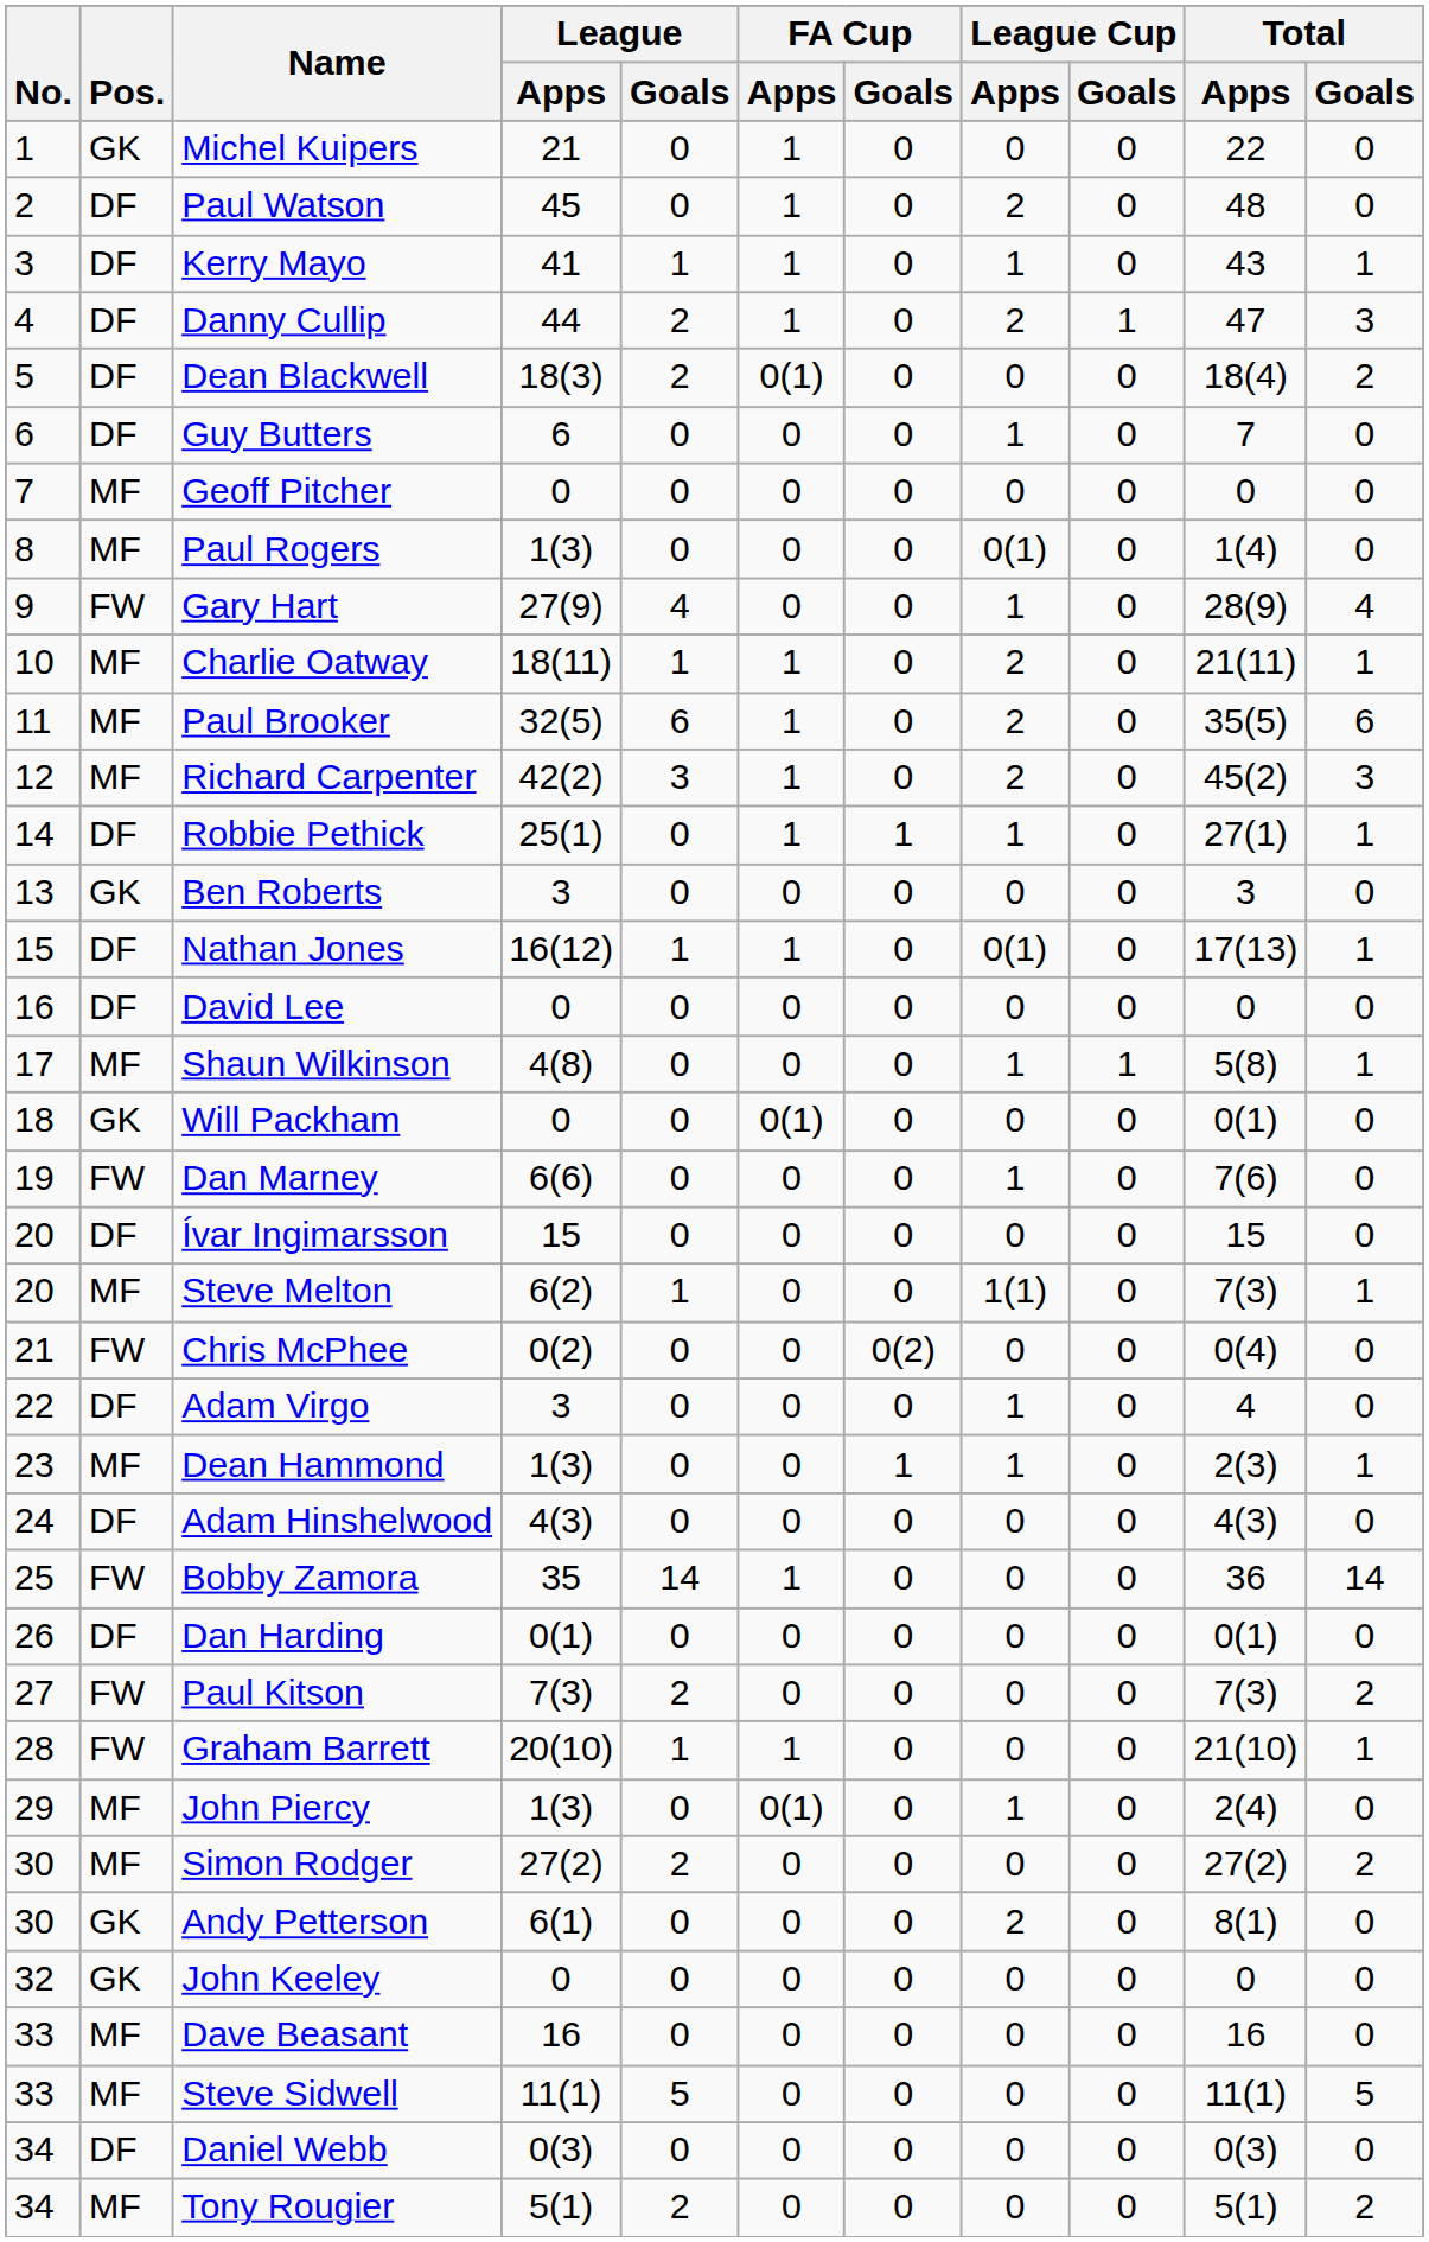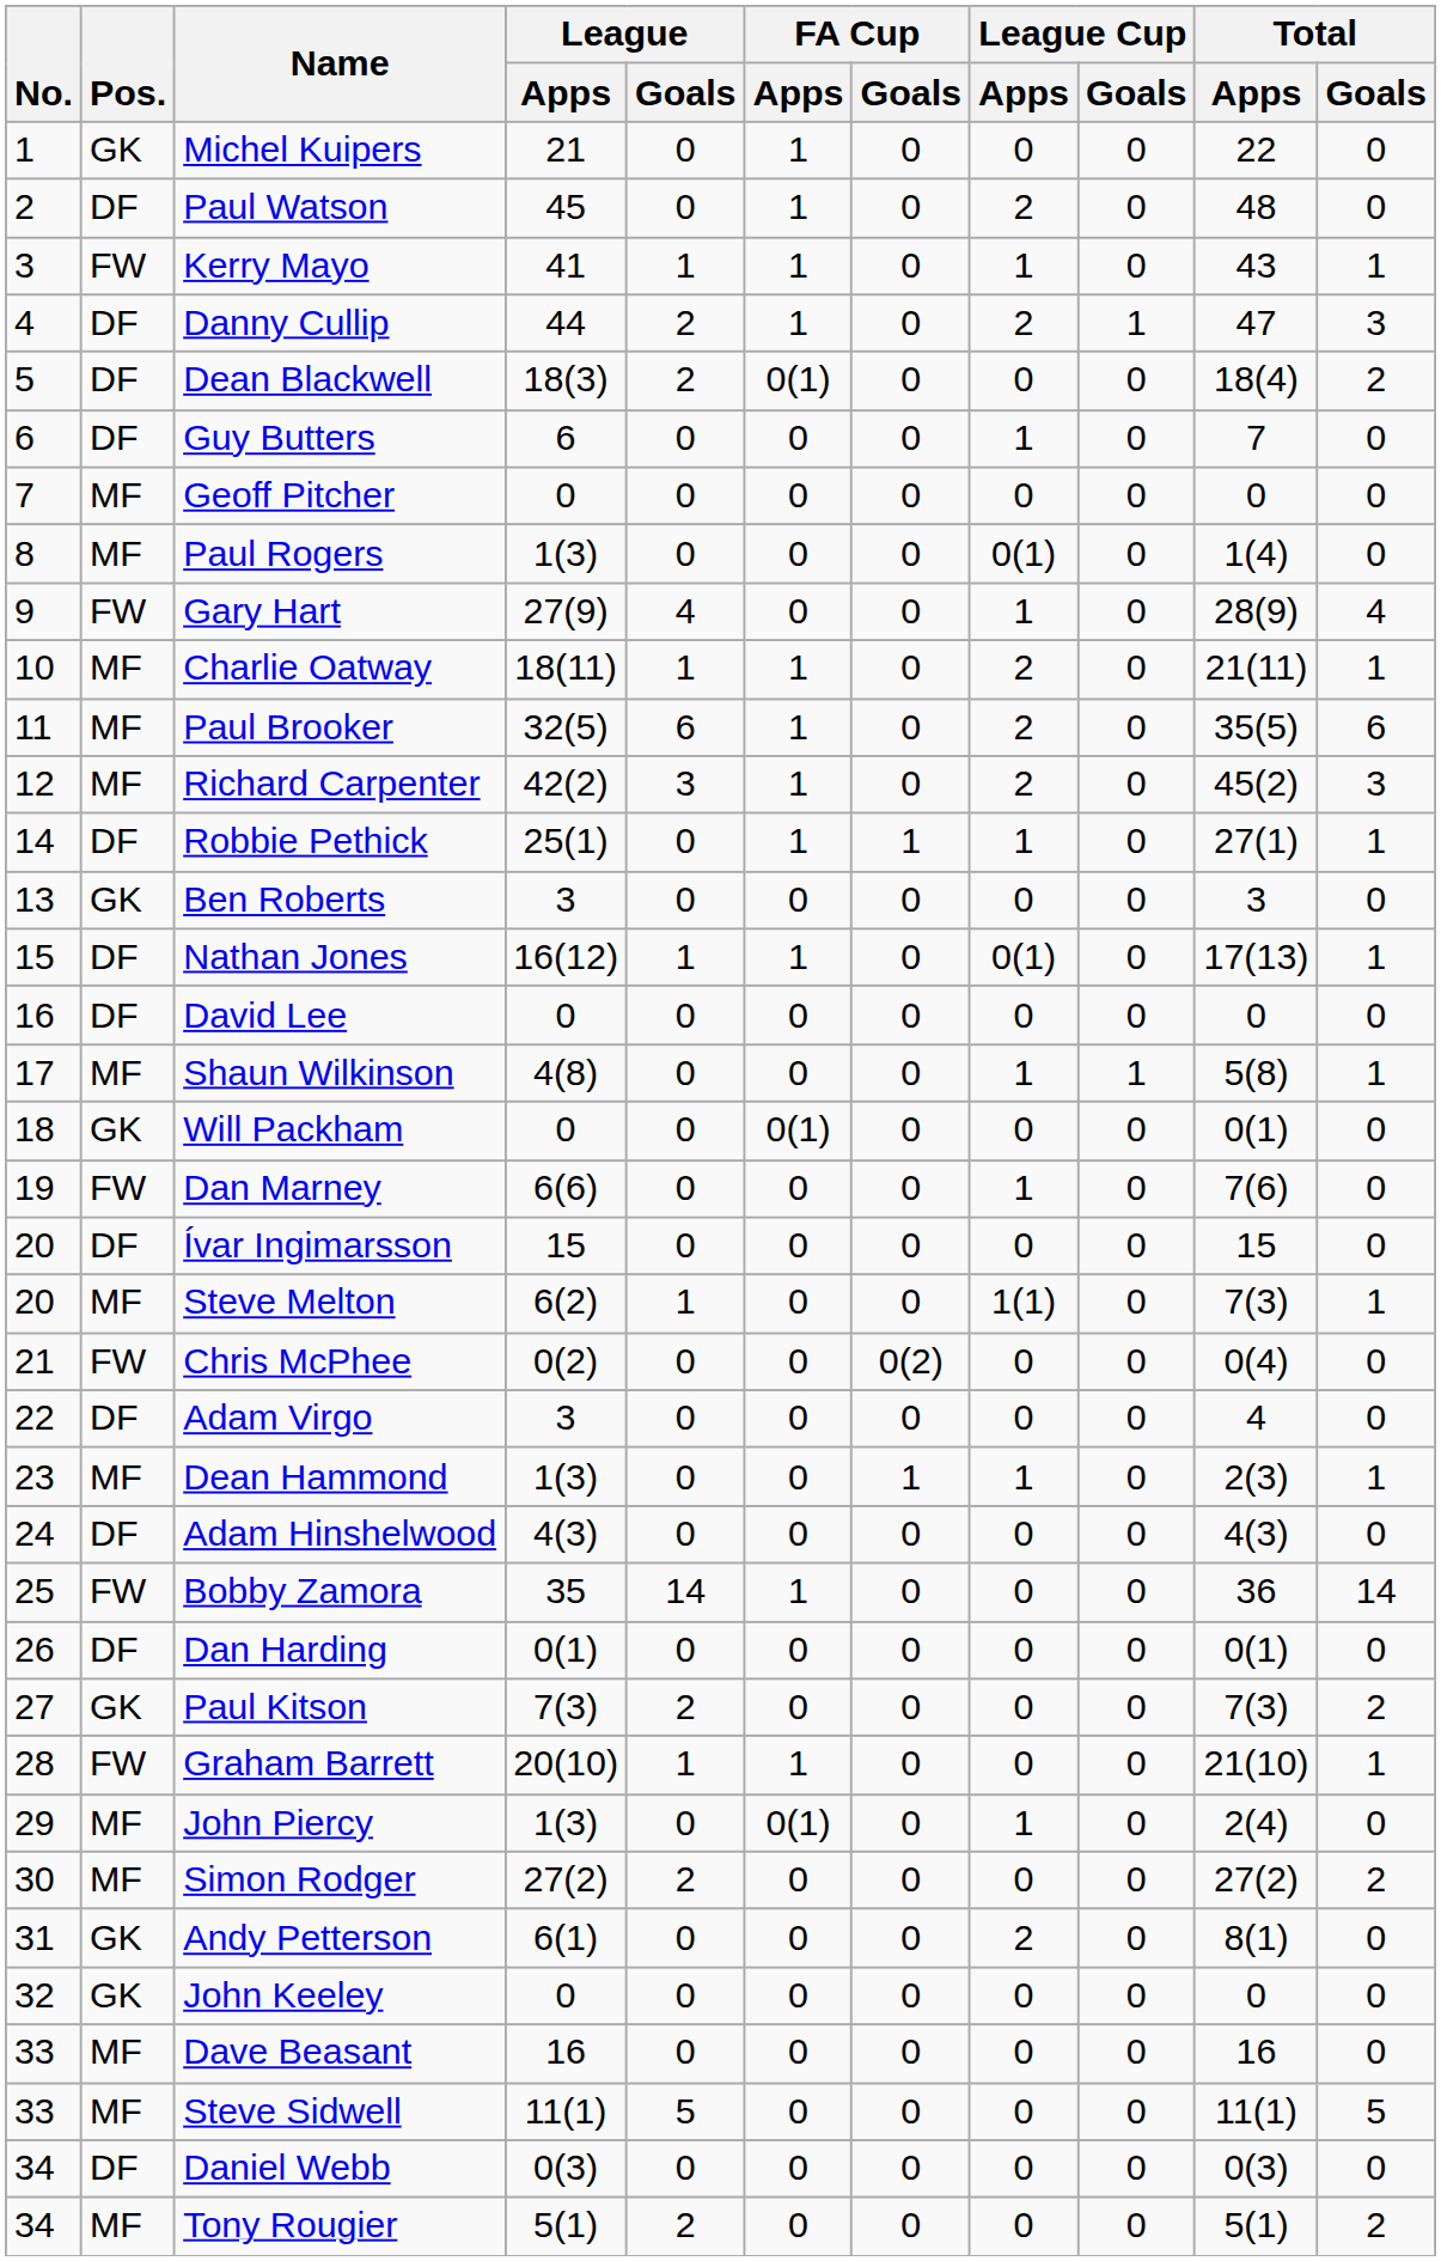Kerry Mayo | Pos.: DF -> FW
Adam Virgo | League Cup / Apps: 1 -> 0
Paul Kitson | Pos.: FW -> GK
Andy Petterson | No.: 30 -> 31
